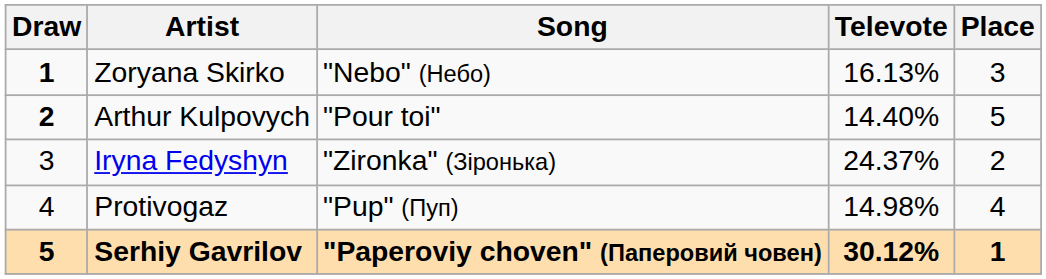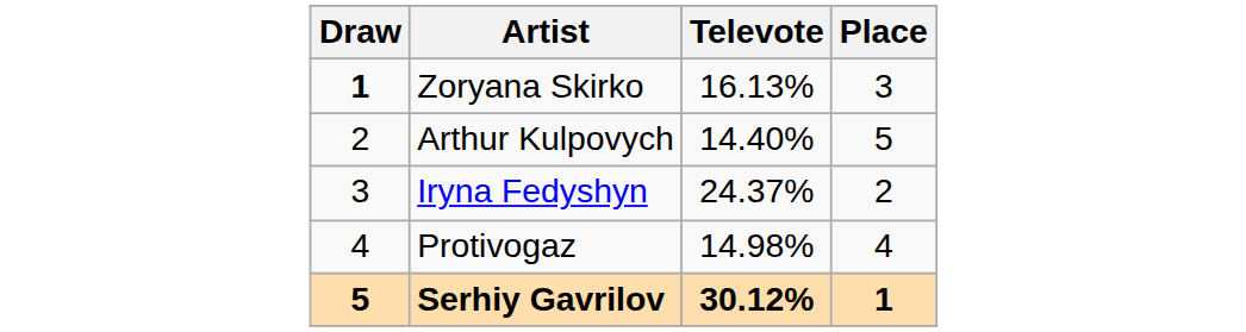- column: Song | "Nebo" (Небо) | "Pour toi" | "Zironka" (Зіронька) | "Pup" (Пуп) | "Paperoviy choven" (Паперовий човен)
Arthur Kulpovych | Draw: bold -> normal
